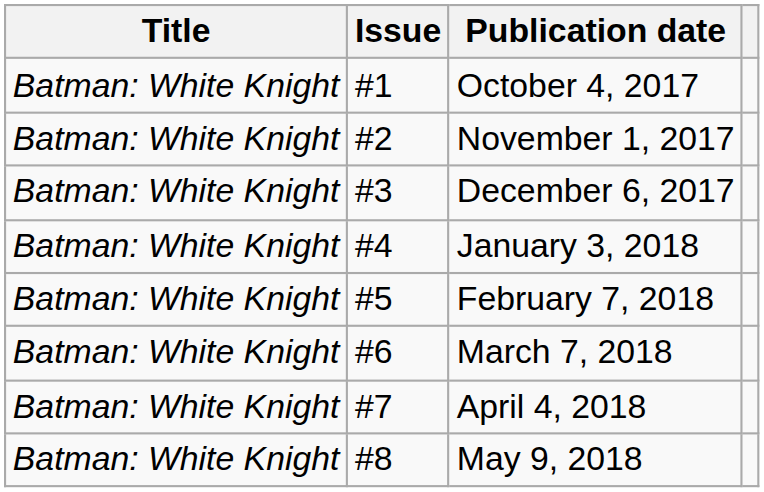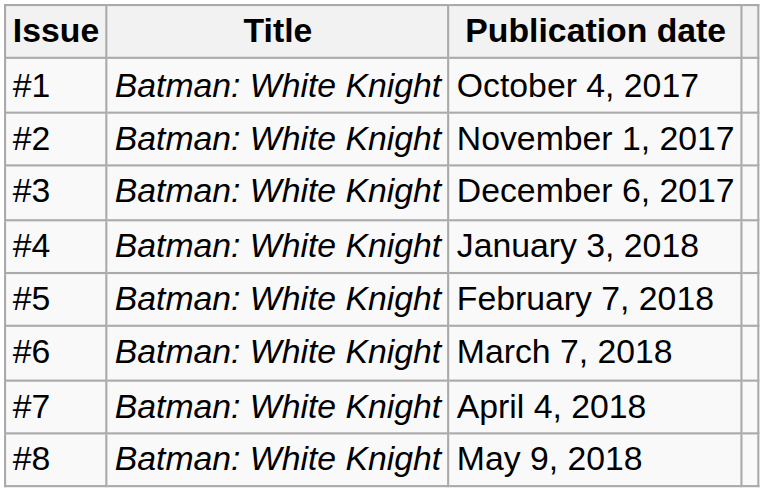columns swapped: Title <-> Issue
